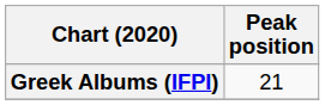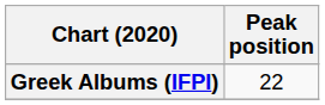Greek Albums (IFPI) | Peak position: 21 -> 22
